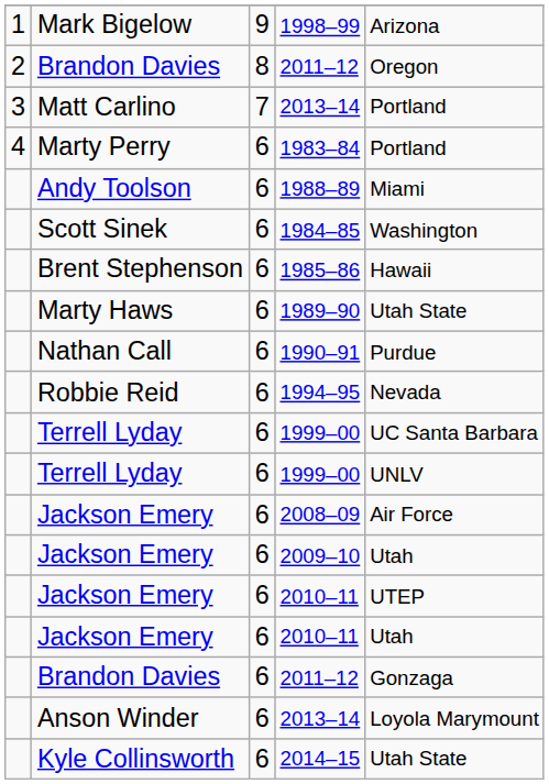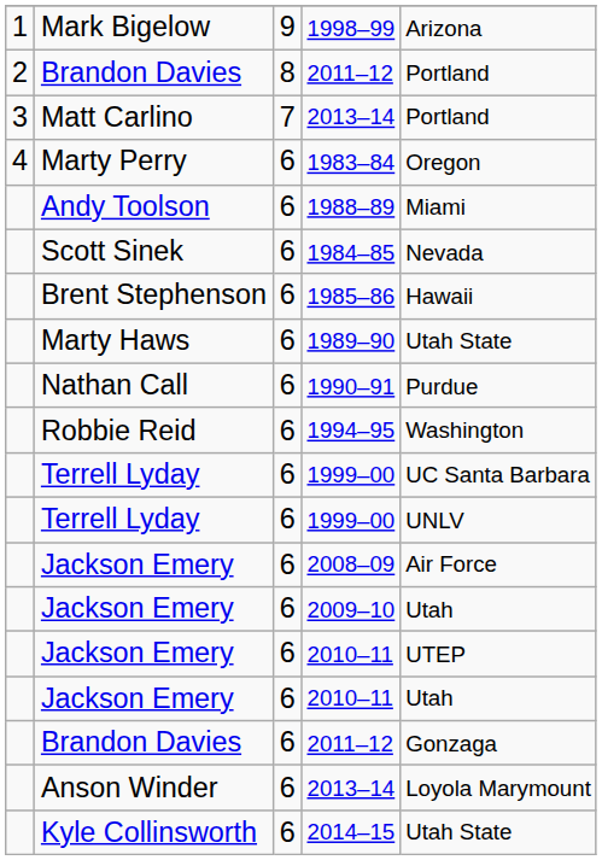2 / 2011–12 | column 5: Oregon -> Portland
1983–84 | column 5: Portland -> Oregon
1984–85 | column 5: Washington -> Nevada
1994–95 | column 5: Nevada -> Washington
